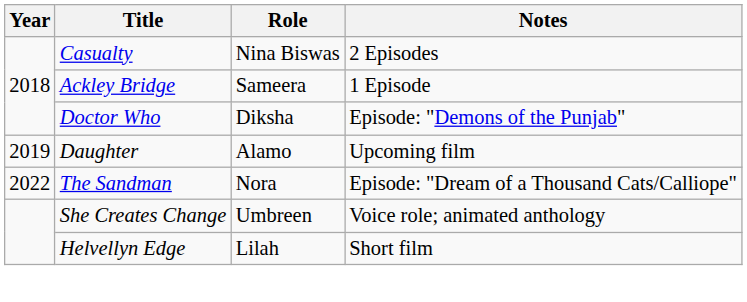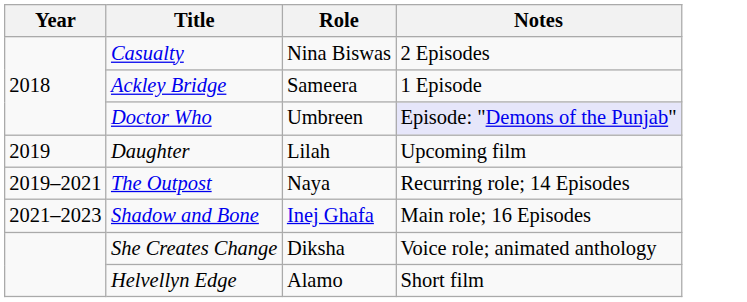Doctor Who | Role: Diksha -> Umbreen
Doctor Who | Notes: no background -> lavender background
Daughter | Role: Alamo -> Lilah
+ row: 2019–2021 | The Outpost | Naya | Recurring role; 14 Episodes
+ row: 2021–2023 | Shadow and Bone | Inej Ghafa | Main role; 16 Episodes
- row: 2022 | The Sandman | Nora | Episode: "Dream of a Thousand Cats/Calliope"
She Creates Change | Role: Umbreen -> Diksha
Helvellyn Edge | Role: Lilah -> Alamo
